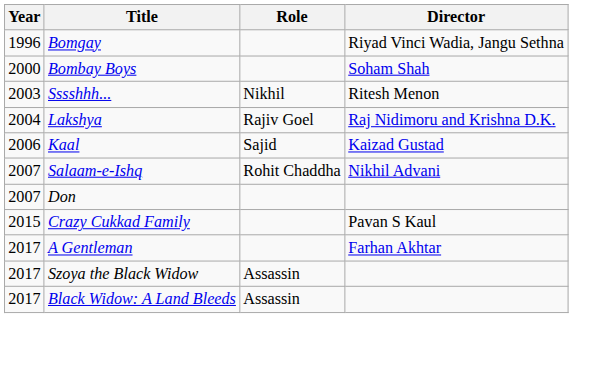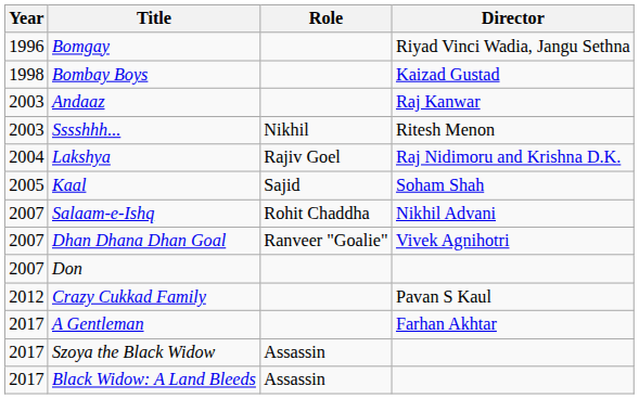Bombay Boys | Year: 2000 -> 1998
Bombay Boys | Director: Soham Shah -> Kaizad Gustad
+ row: 2003 | Andaaz | Raj Kanwar
Kaal | Year: 2006 -> 2005
Kaal | Director: Kaizad Gustad -> Soham Shah
+ row: 2007 | Dhan Dhana Dhan Goal | Ranveer "Goalie" | Vivek Agnihotri
Crazy Cukkad Family | Year: 2015 -> 2012
